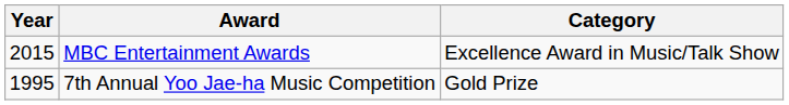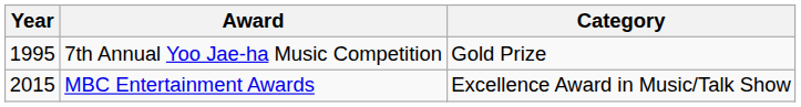rows swapped: 7th Annual Yoo Jae-ha Music Competition <-> MBC Entertainment Awards
